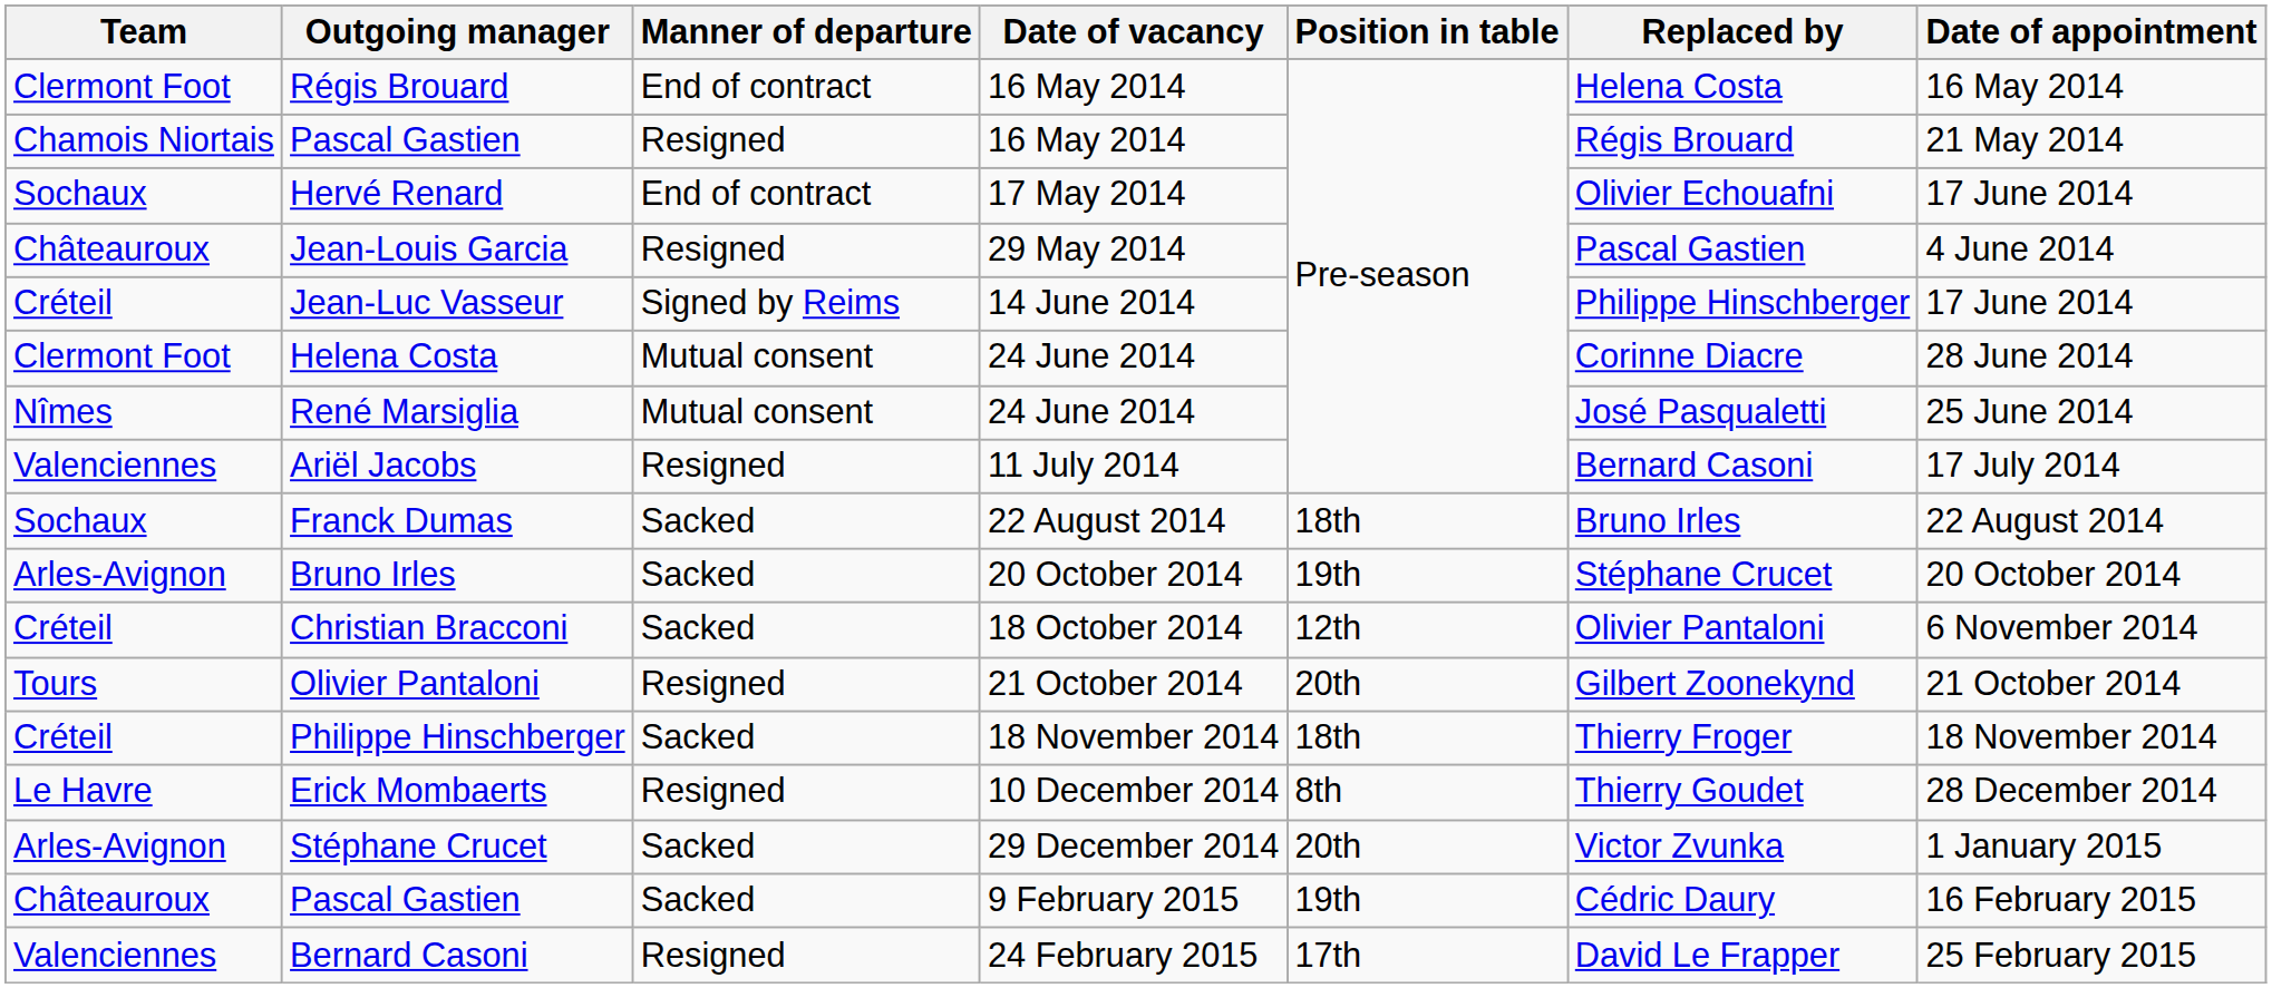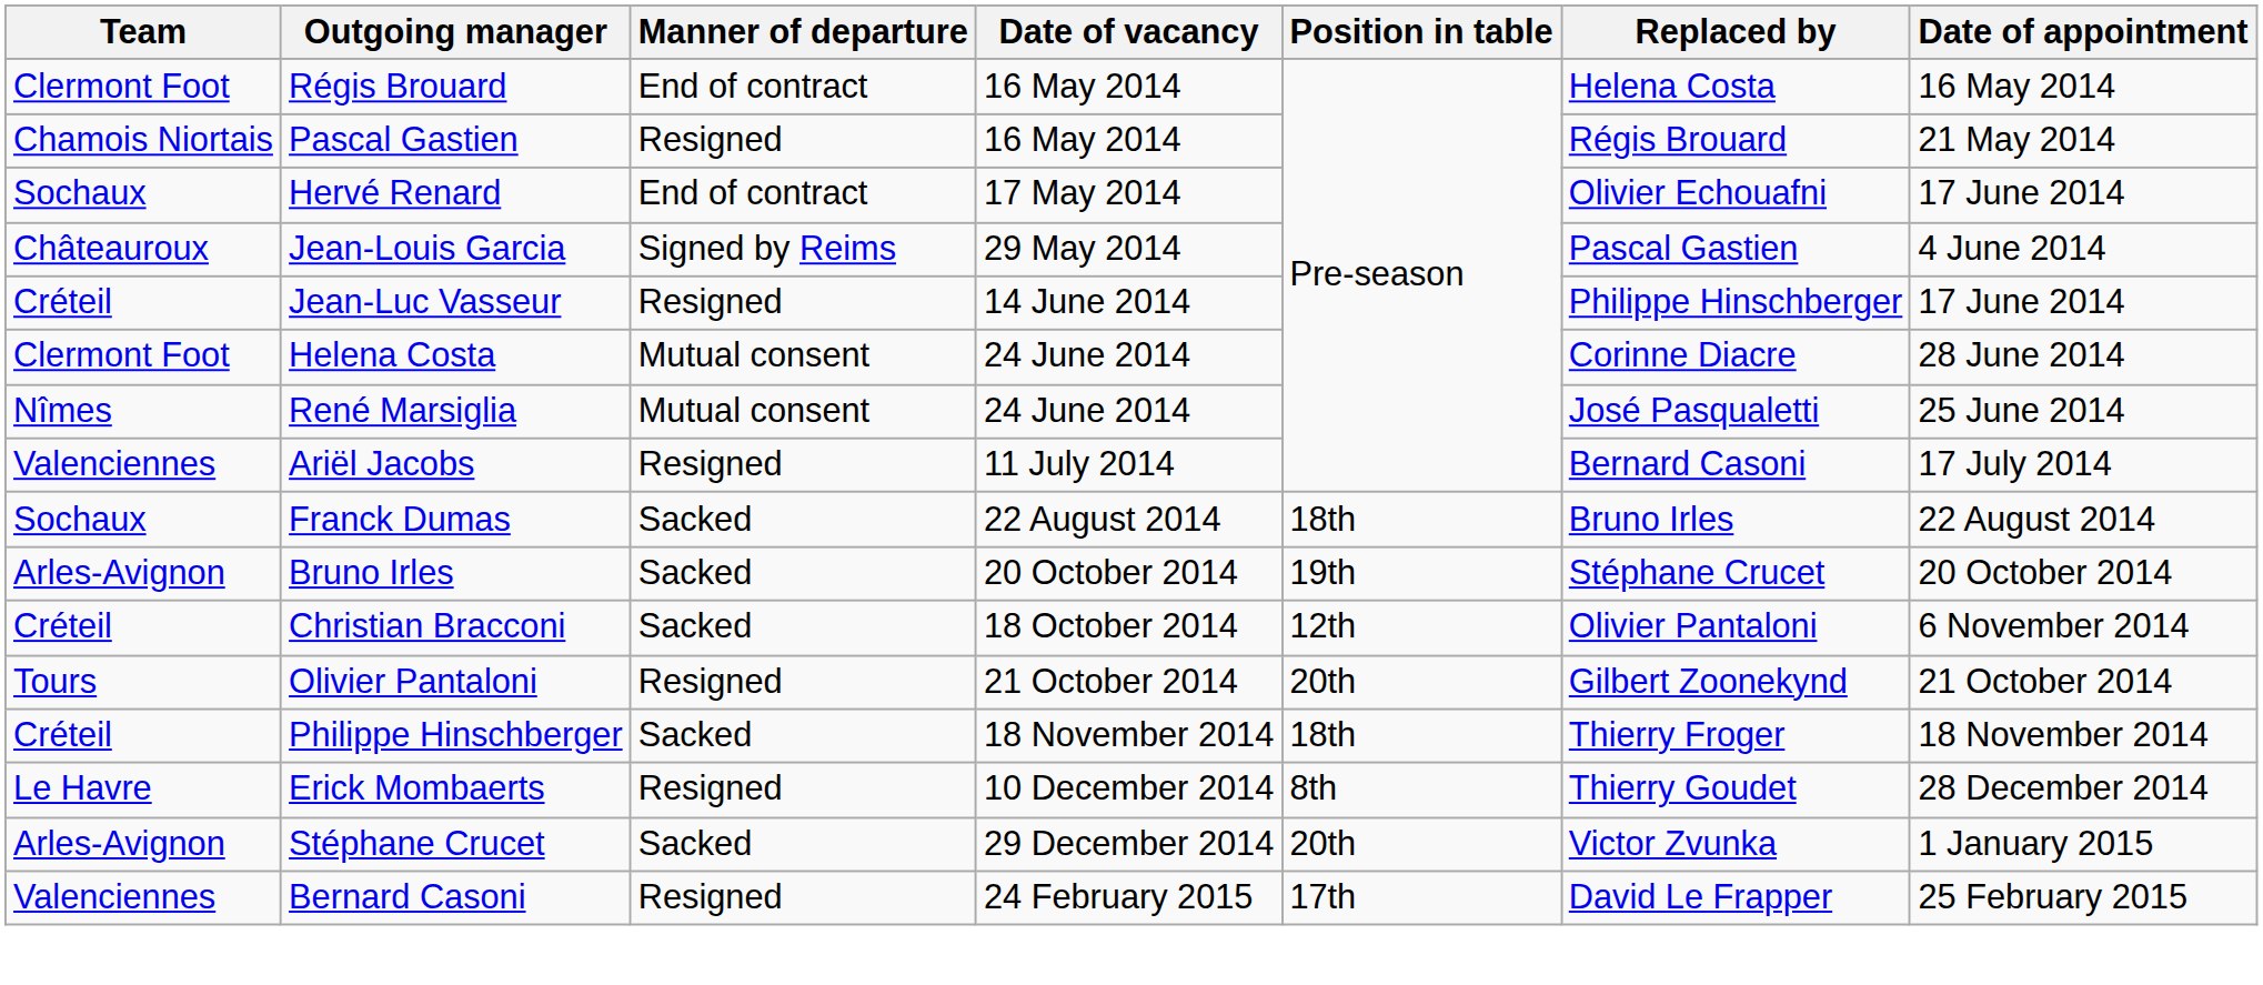Jean-Louis Garcia | Manner of departure: Resigned -> Signed by Reims
Jean-Luc Vasseur | Manner of departure: Signed by Reims -> Resigned
- row: Châteauroux | Pascal Gastien | Sacked | 9 February 2015 | 19th | Cédric Daury | 16 February 2015
